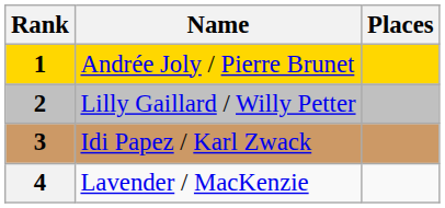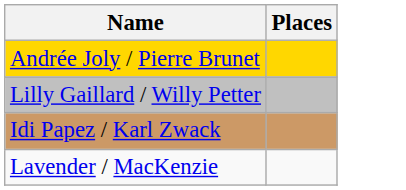- column: Rank | 1 | 2 | 3 | 4
